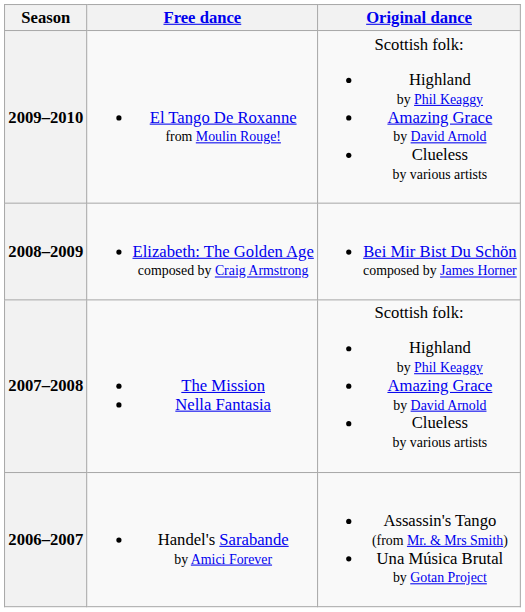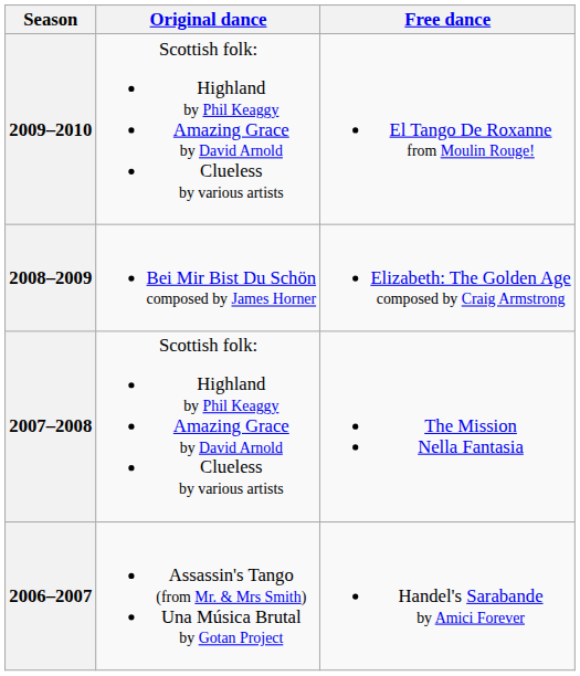columns swapped: Original dance <-> Free dance
